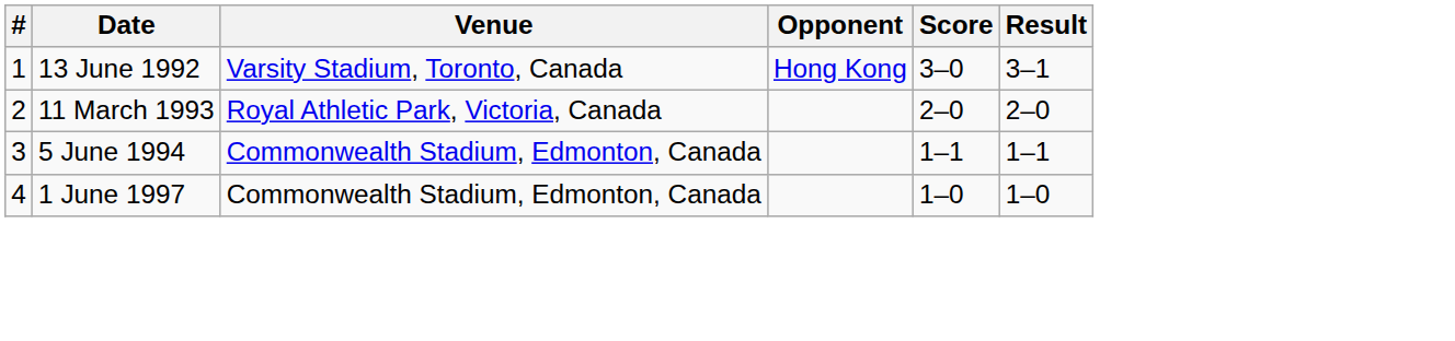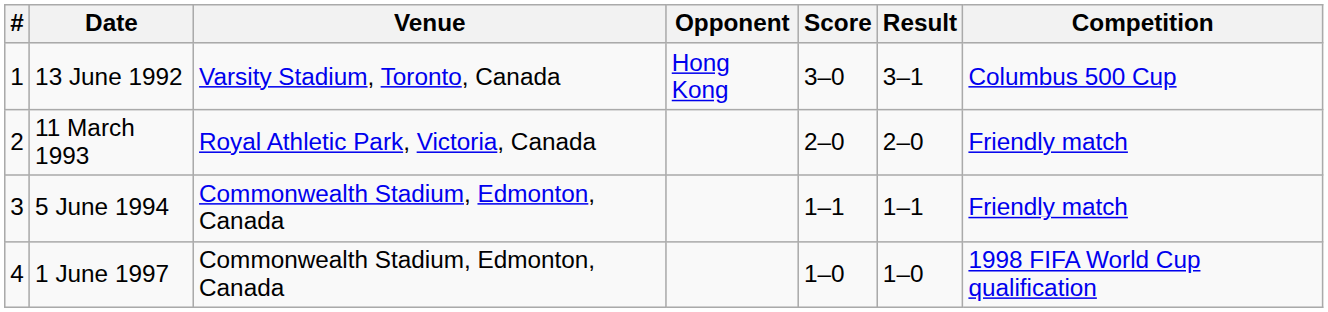+ column: Competition | Columbus 500 Cup | Friendly match | Friendly match | 1998 FIFA World Cup qualification
